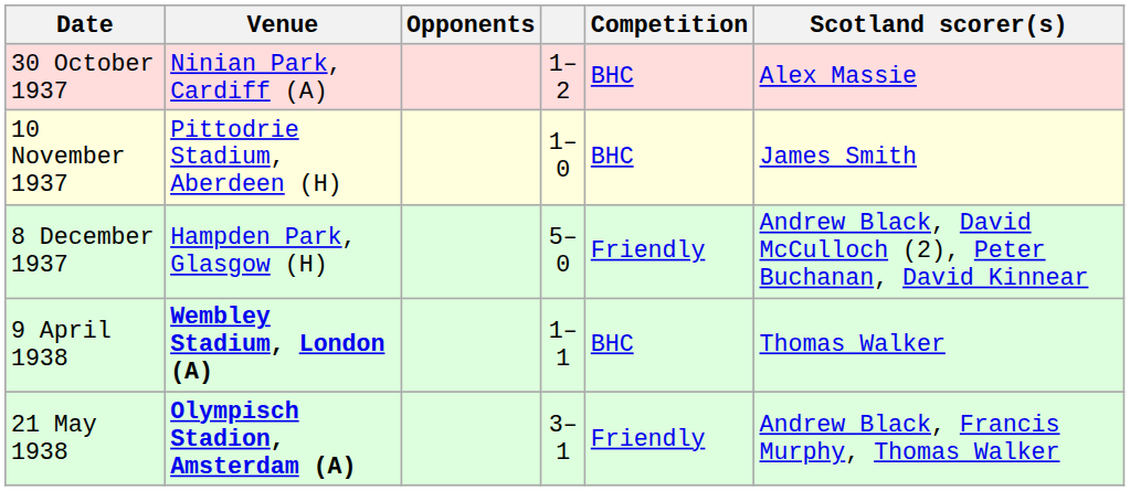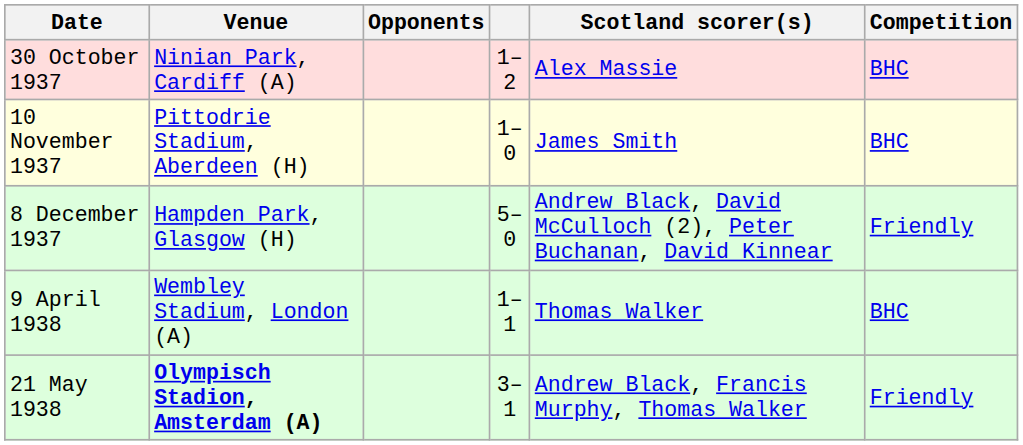columns swapped: Competition <-> Scotland scorer(s)
9 April 1938 | Venue: bold -> normal
